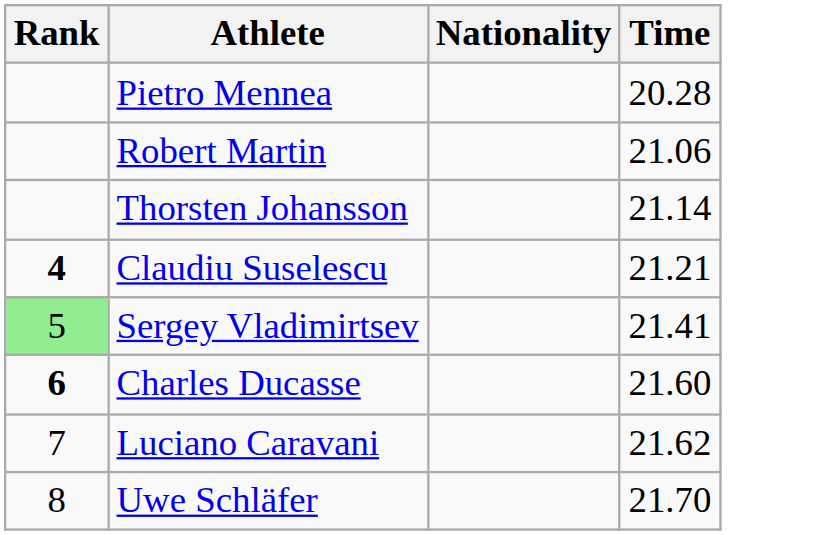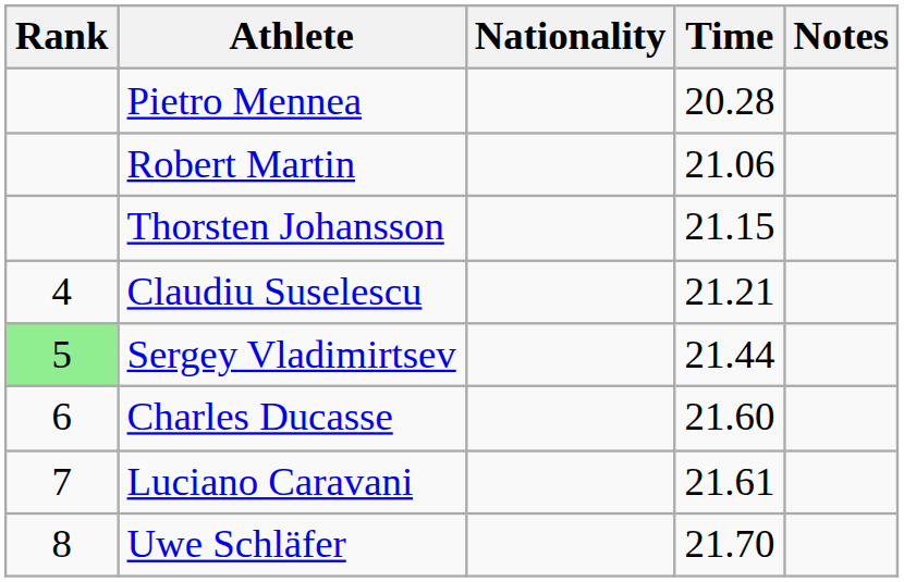+ column: Notes
Thorsten Johansson | Time: 21.14 -> 21.15
Claudiu Suselescu | Rank: bold -> normal
Sergey Vladimirtsev | Time: 21.41 -> 21.44
Charles Ducasse | Rank: bold -> normal
Luciano Caravani | Time: 21.62 -> 21.61
